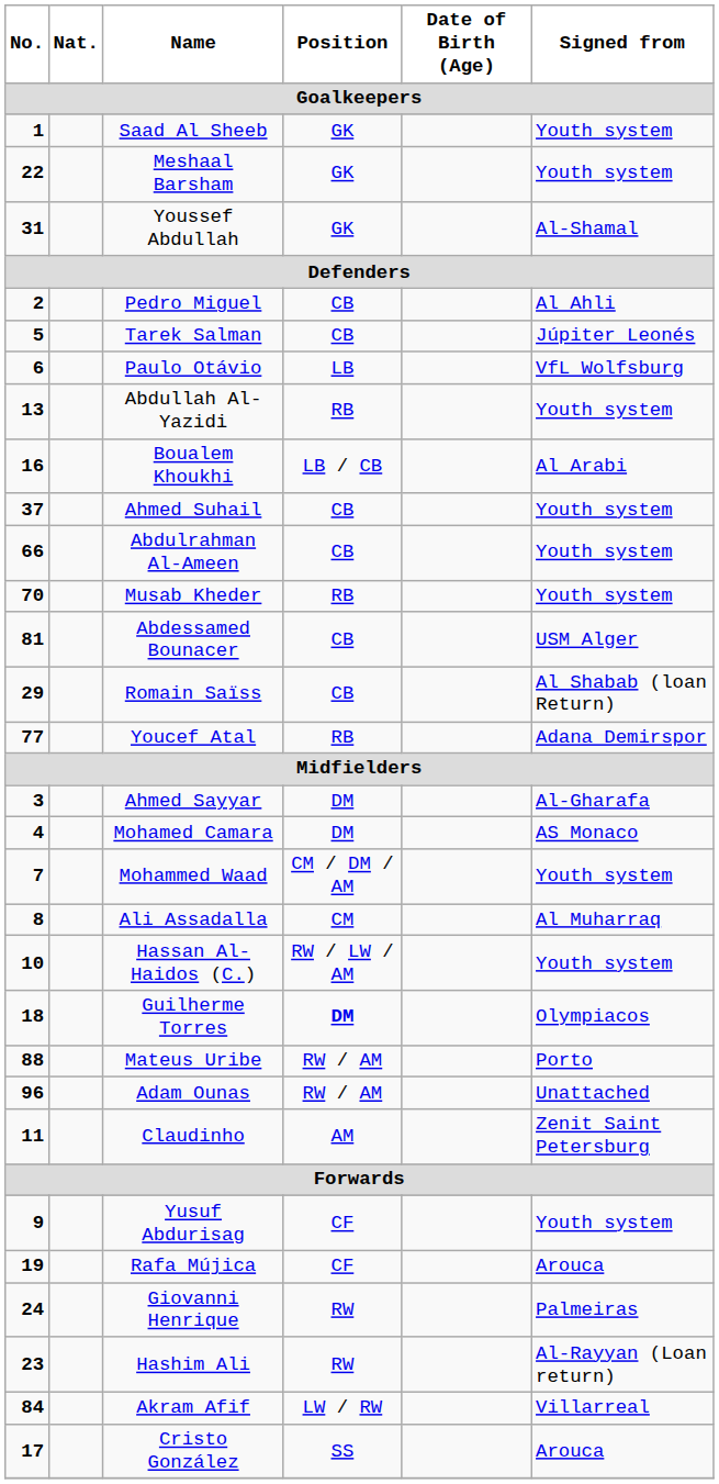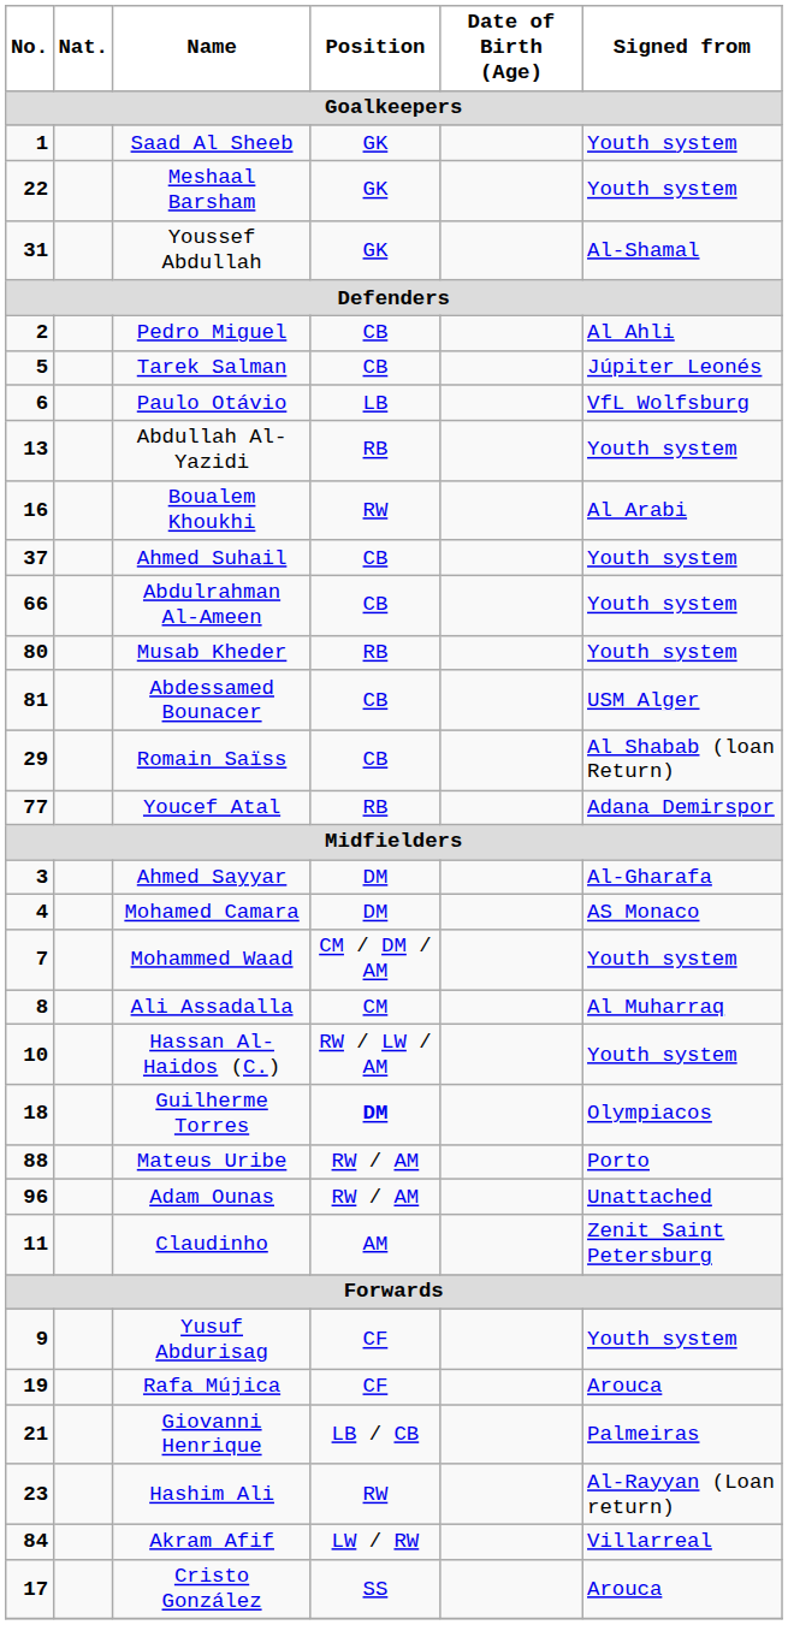Boualem Khoukhi | Position: LB / CB -> RW
Musab Kheder | No.: 70 -> 80
Giovanni Henrique | No.: 24 -> 21
Giovanni Henrique | Position: RW -> LB / CB
